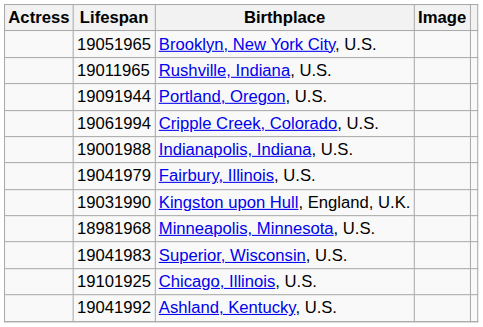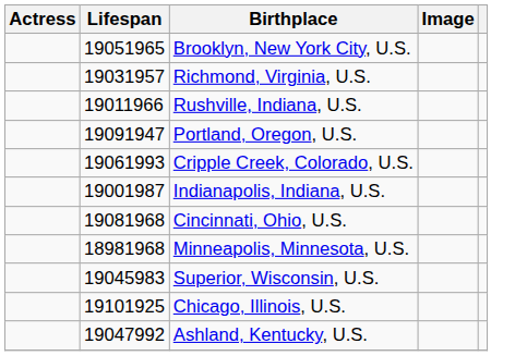+ row: 19031957 | Richmond, Virginia, U.S.
Rushville, Indiana, U.S. | Lifespan: 19011965 -> 19011966
Portland, Oregon, U.S. | Lifespan: 19091944 -> 19091947
Cripple Creek, Colorado, U.S. | Lifespan: 19061994 -> 19061993
Indianapolis, Indiana, U.S. | Lifespan: 19001988 -> 19001987
- row: 19041979 | Fairbury, Illinois, U.S.
- row: 19031990 | Kingston upon Hull, England, U.K.
+ row: 19081968 | Cincinnati, Ohio, U.S.
Superior, Wisconsin, U.S. | Lifespan: 19041983 -> 19045983
Ashland, Kentucky, U.S. | Lifespan: 19041992 -> 19047992
